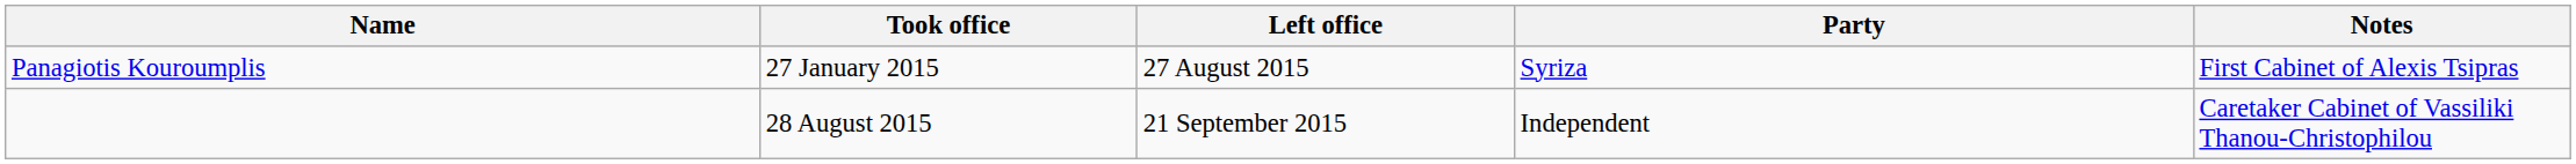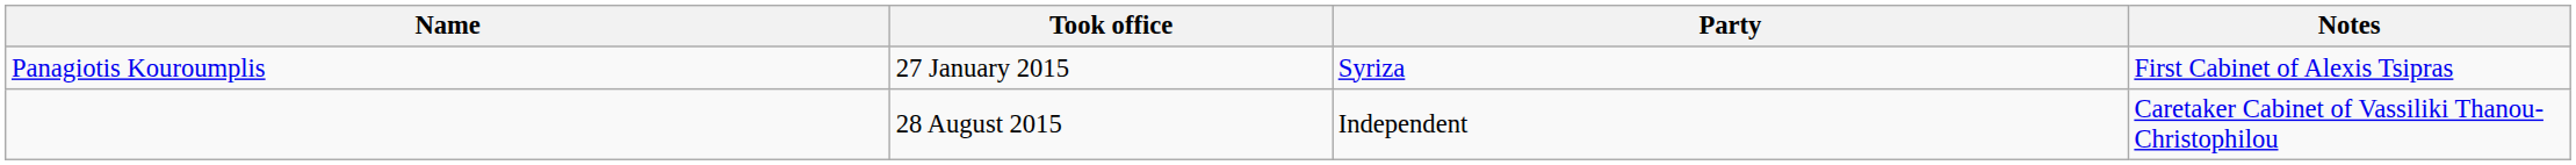- column: Left office | 27 August 2015 | 21 September 2015
